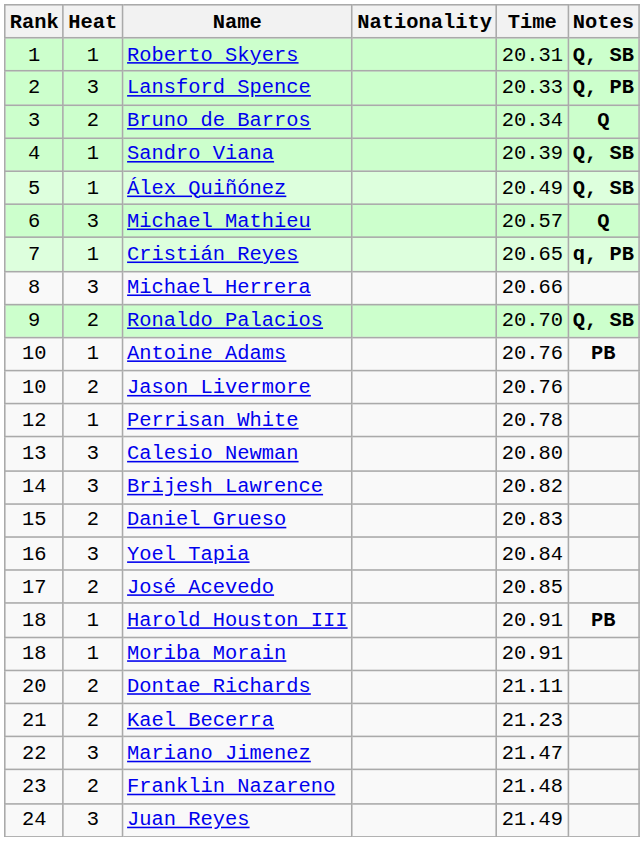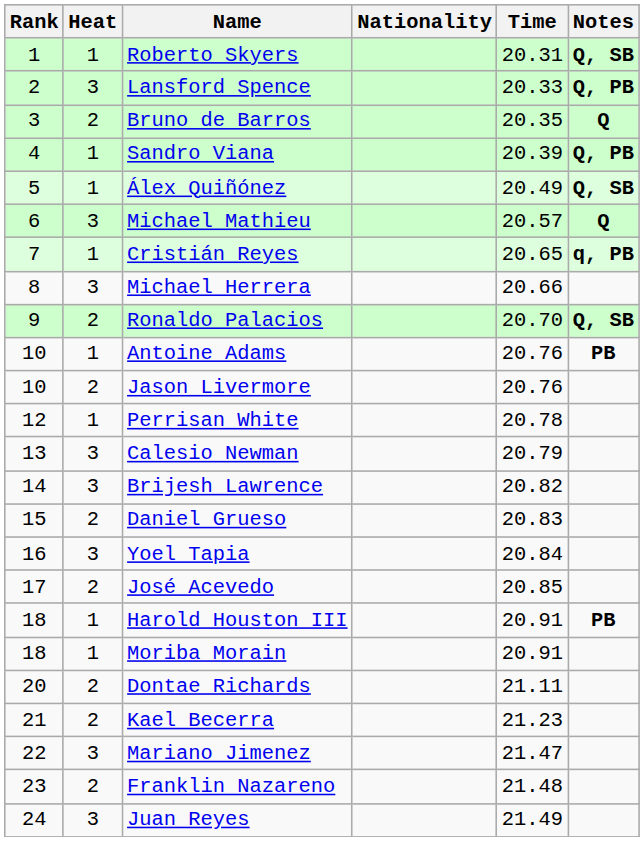Bruno de Barros | Time: 20.34 -> 20.35
Sandro Viana | Notes: Q, SB -> Q, PB
Calesio Newman | Time: 20.80 -> 20.79
